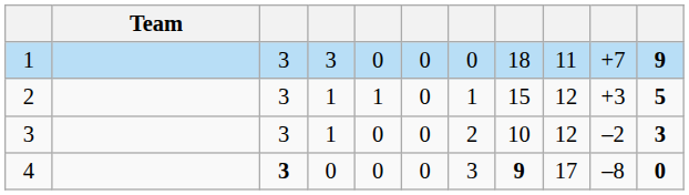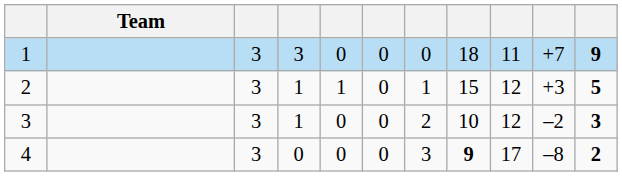4 | column 3: bold -> normal
4 | column 11: 0 -> 2
